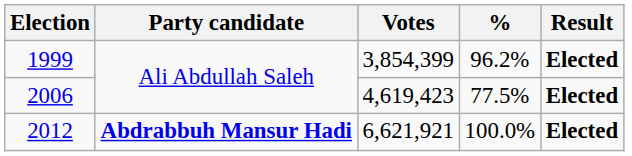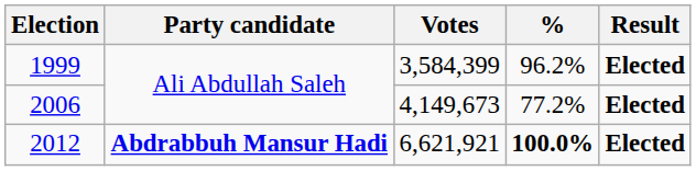1999 | Votes: 3,854,399 -> 3,584,399
2006 | Votes: 4,619,423 -> 4,149,673
2006 | %: 77.5% -> 77.2%
2012 | %: normal -> bold
